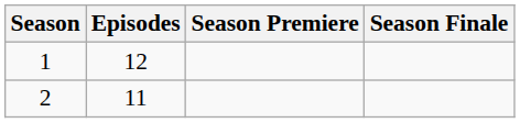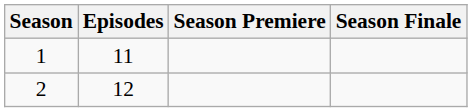1 | Episodes: 12 -> 11
2 | Episodes: 11 -> 12
